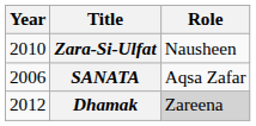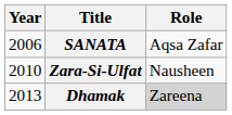rows swapped: SANATA <-> Zara-Si-Ulfat
Dhamak | Year: 2012 -> 2013
